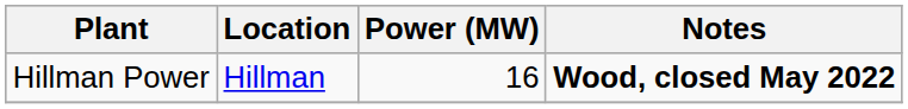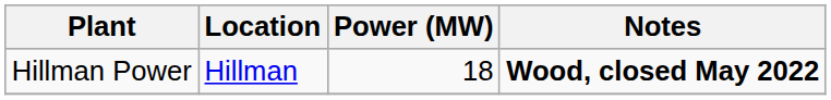Hillman Power | Power (MW): 16 -> 18
